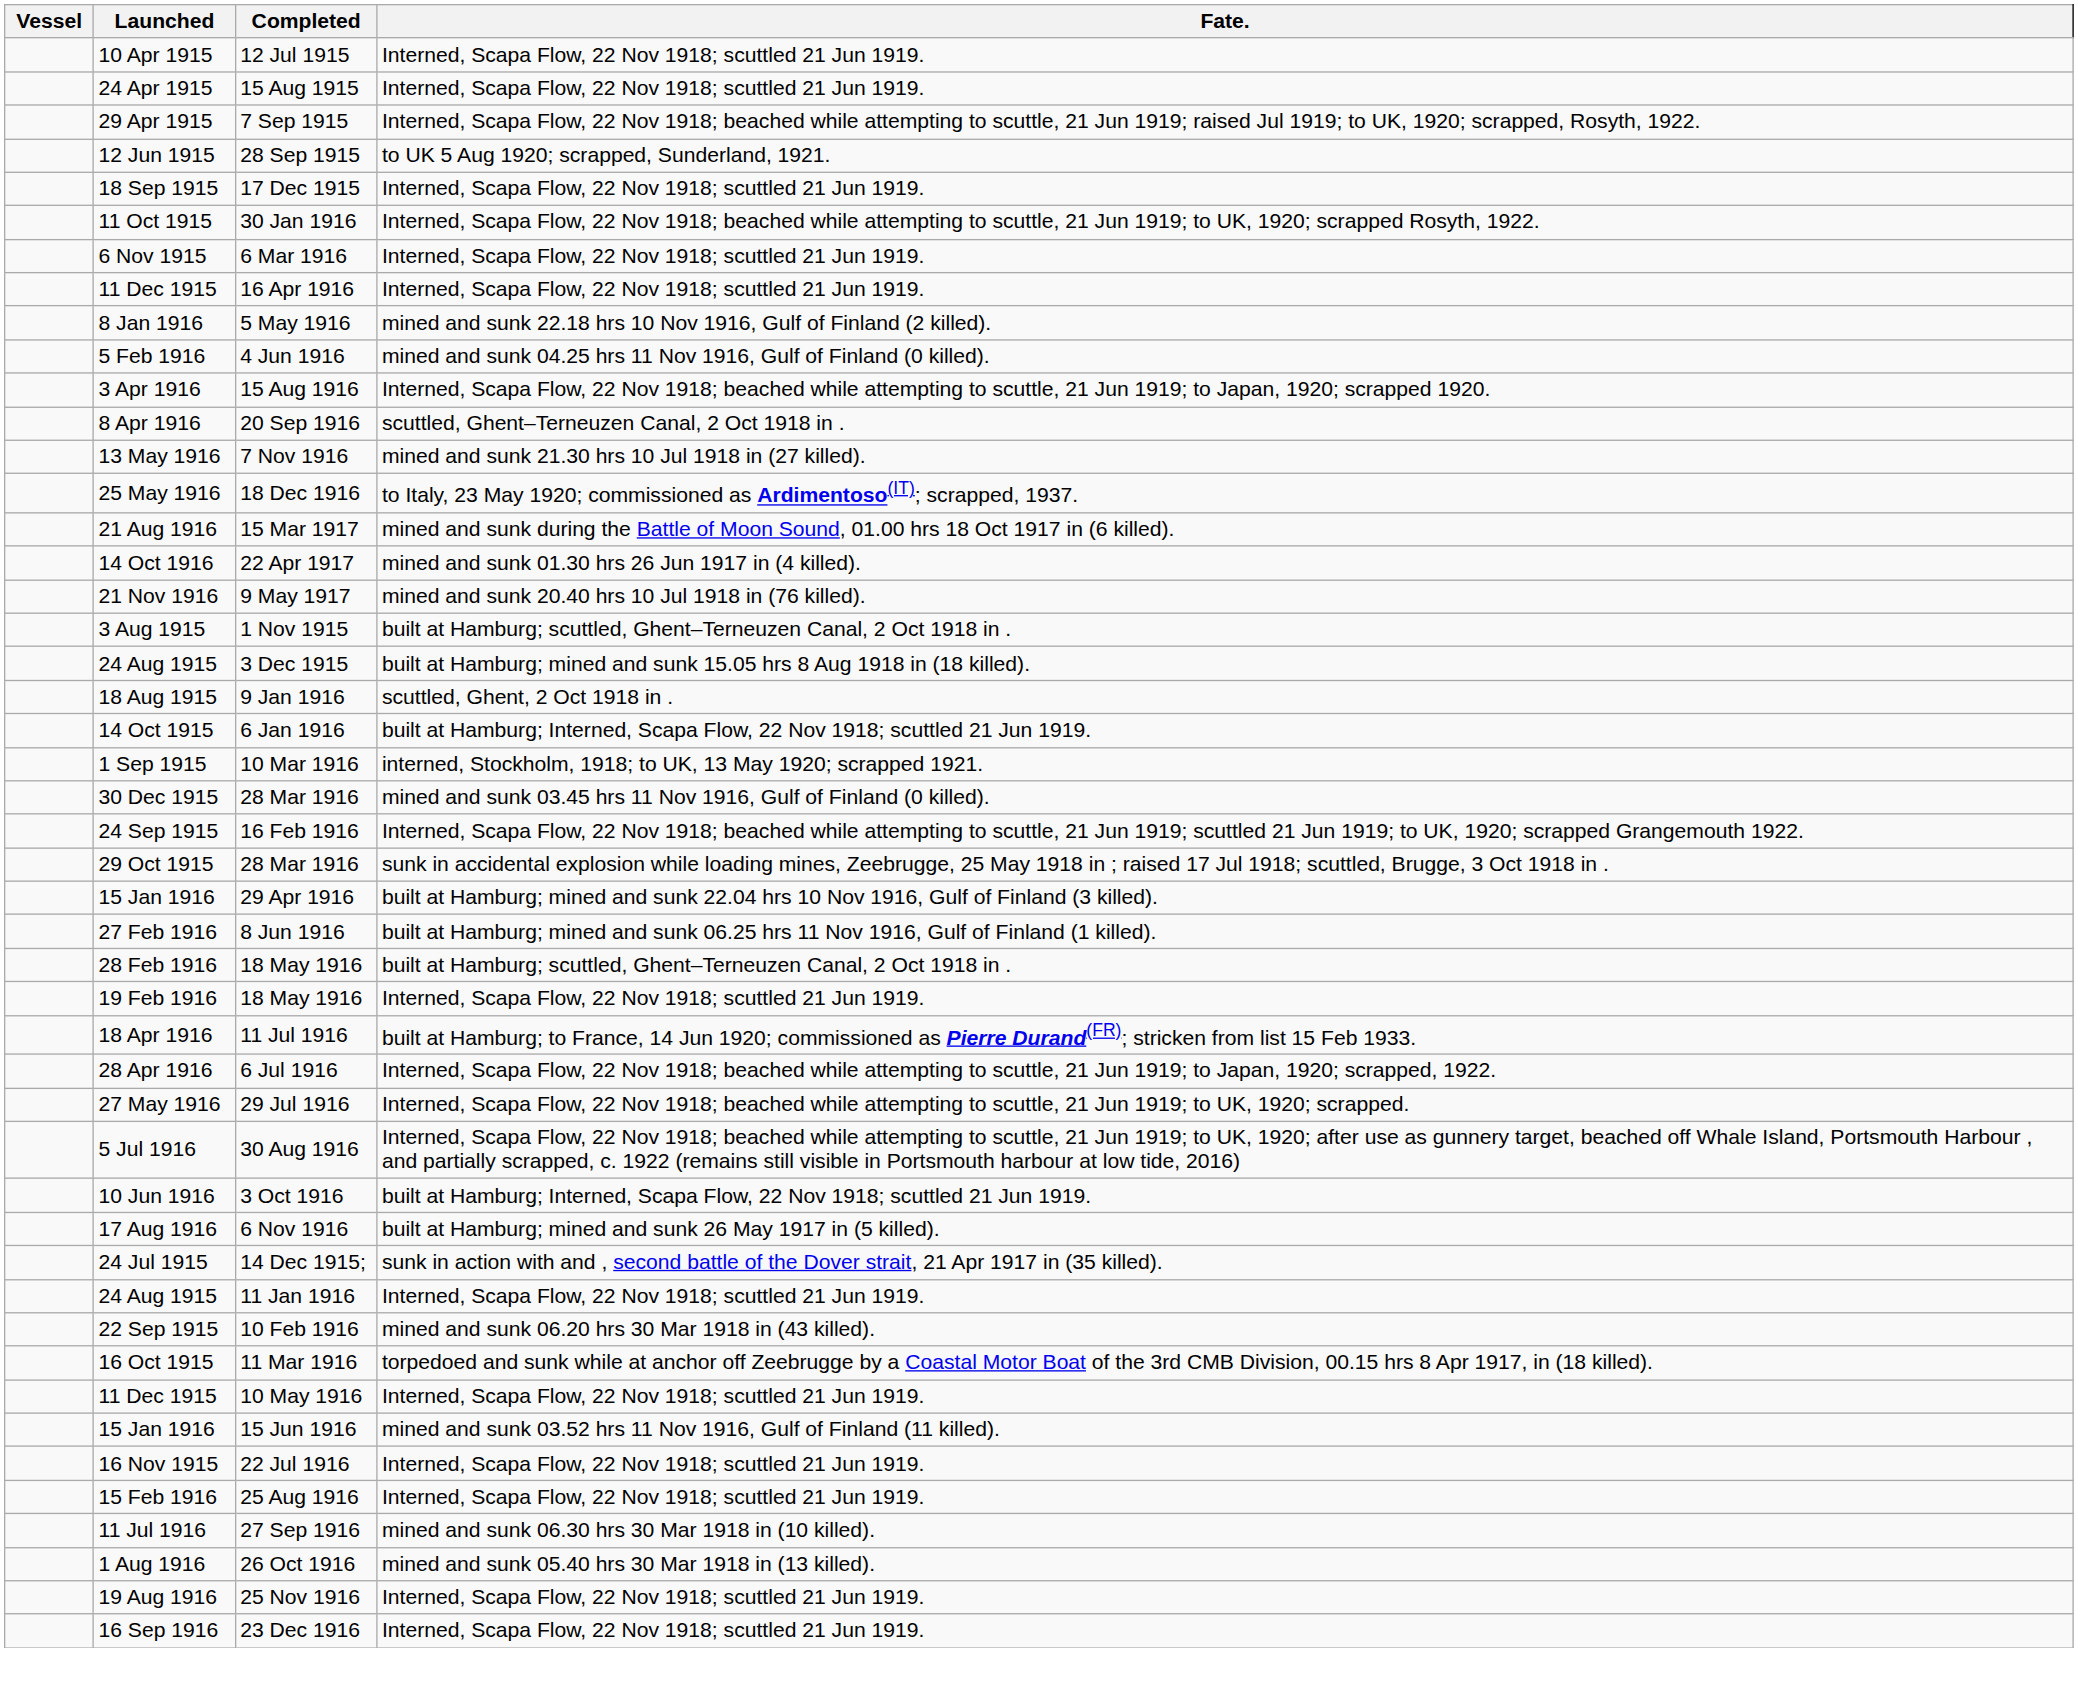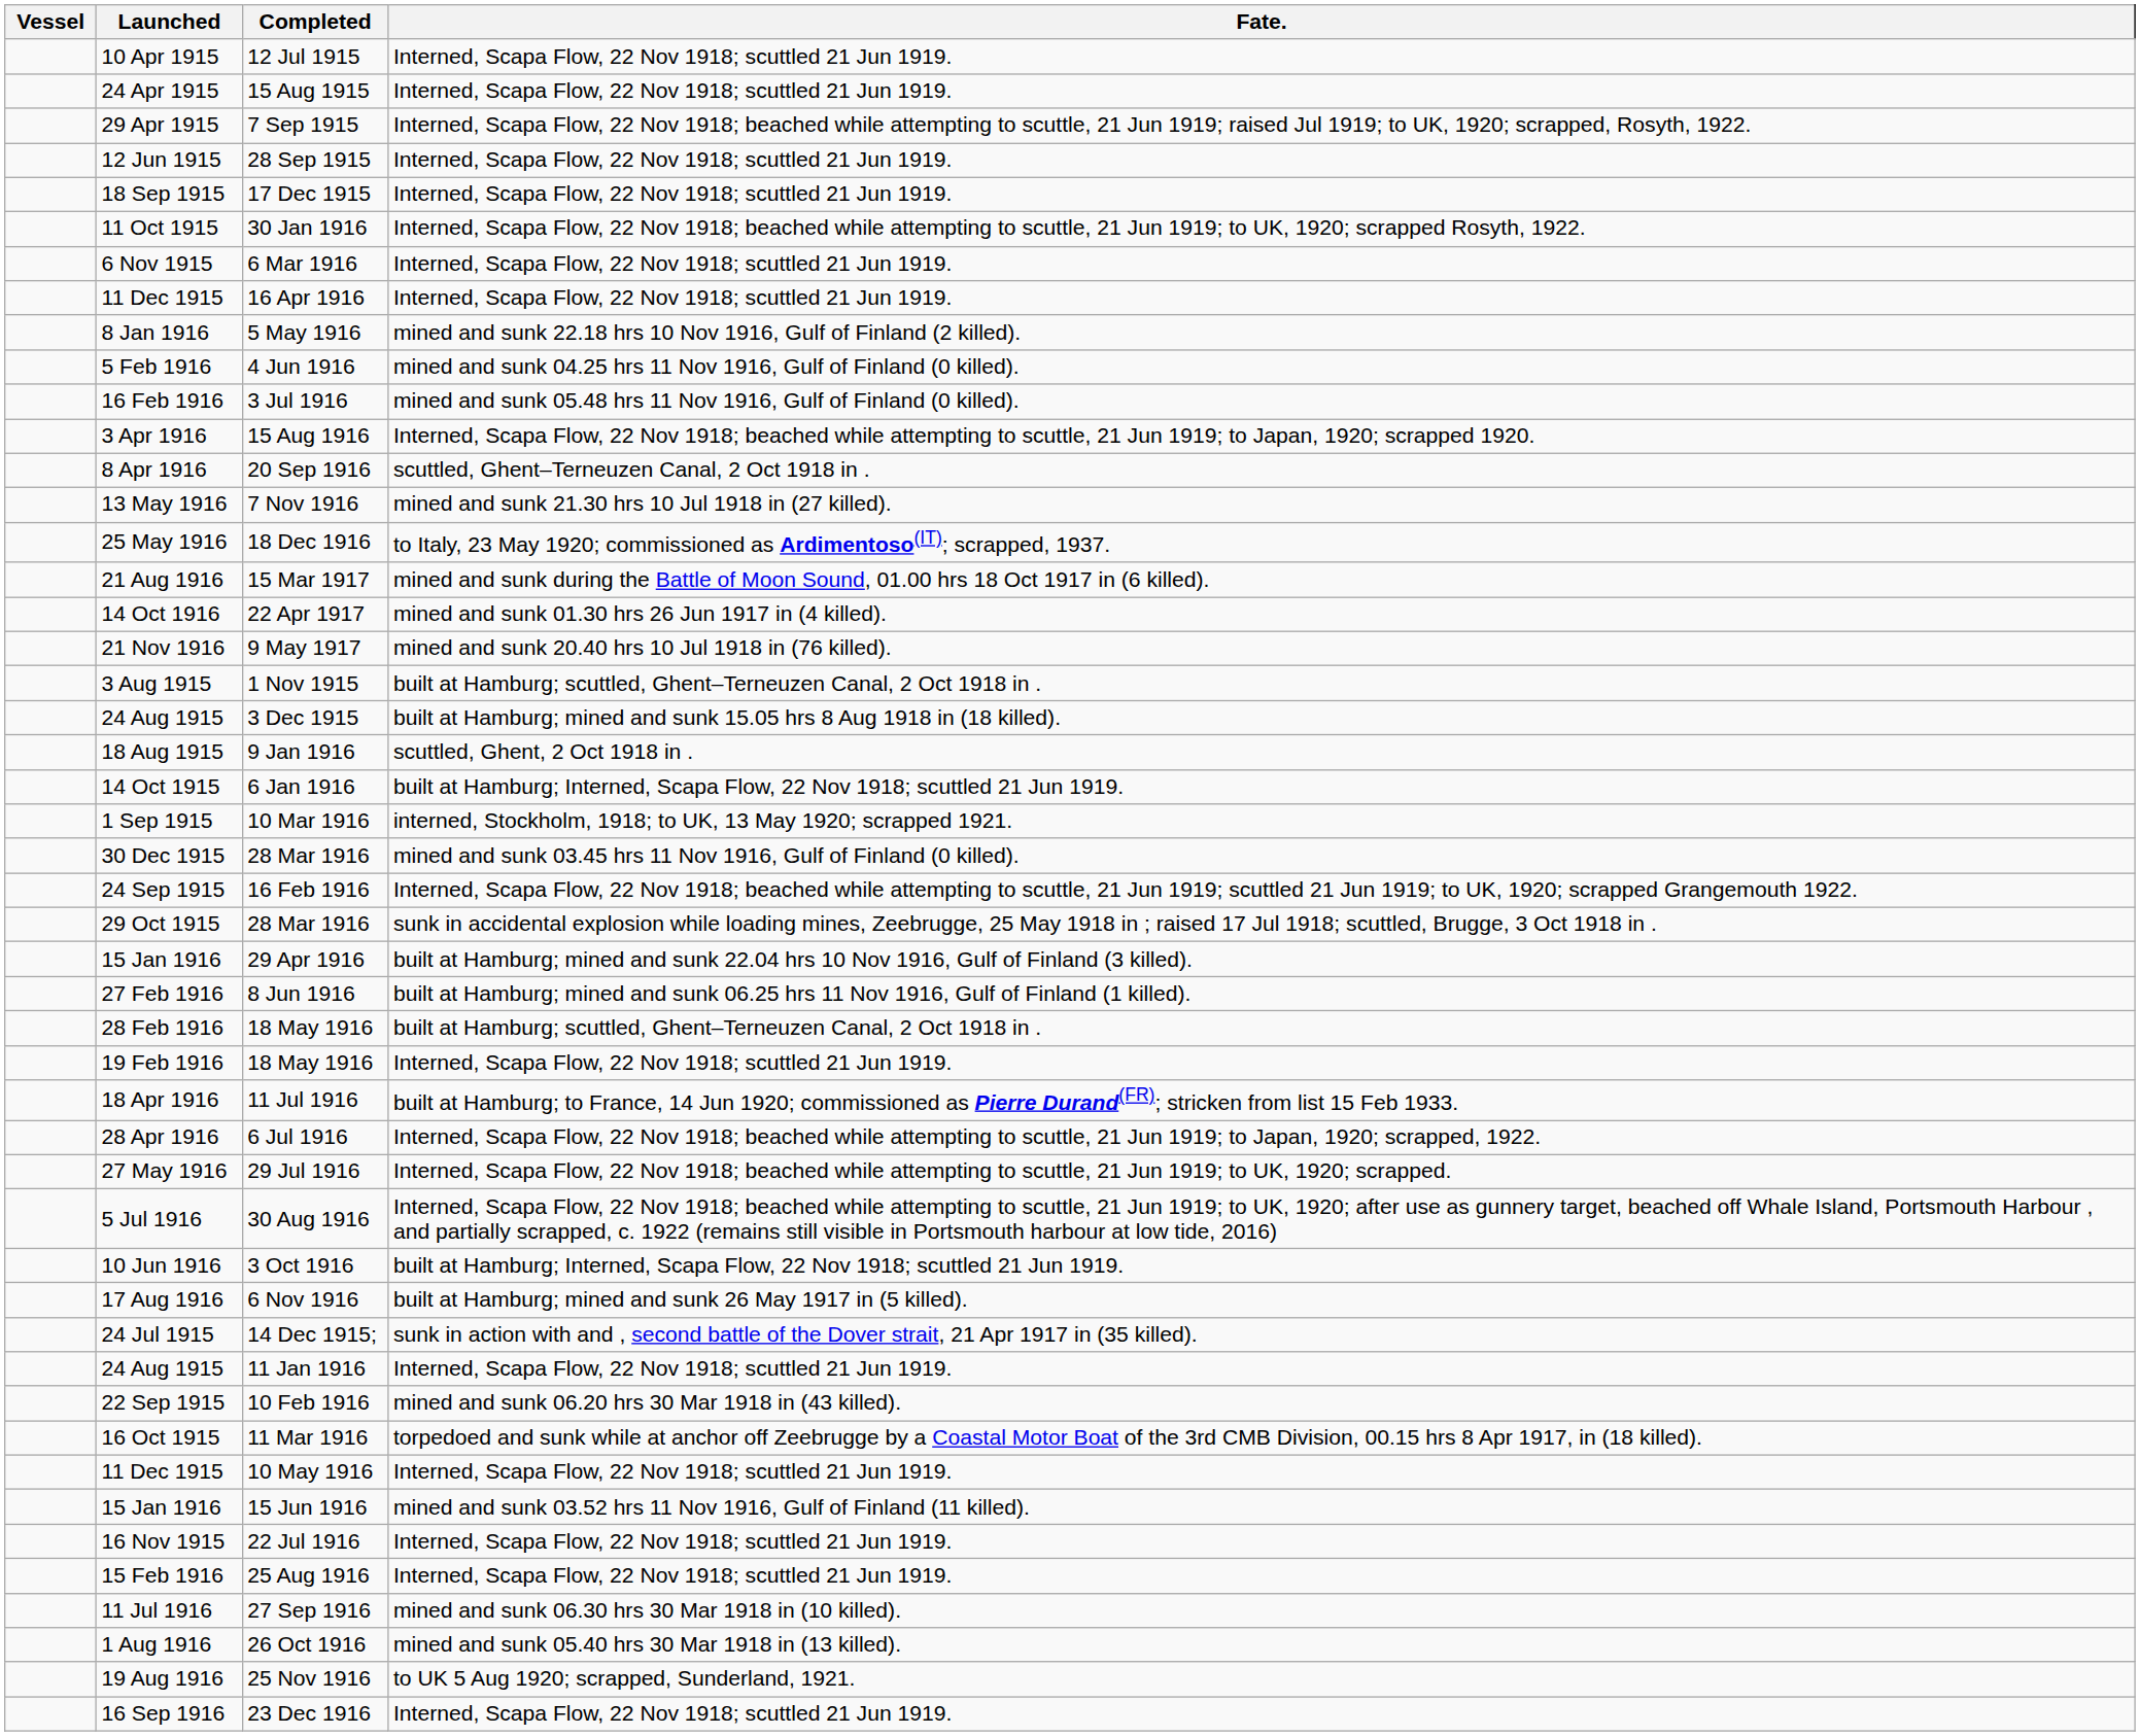28 Sep 1915 | Fate.: to UK 5 Aug 1920; scrapped, Sunderland, 1921. -> Interned, Scapa Flow, 22 Nov 1918; scuttled 21 Jun 1919.
+ row: 16 Feb 1916 | 3 Jul 1916 | mined and sunk 05.48 hrs 11 Nov 1916, Gulf of Finland (0 killed).
25 Nov 1916 | Fate.: Interned, Scapa Flow, 22 Nov 1918; scuttled 21 Jun 1919. -> to UK 5 Aug 1920; scrapped, Sunderland, 1921.
